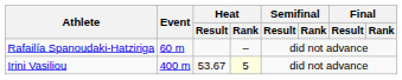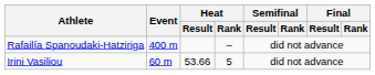Rafailía Spanoudaki-Hatziriga | Event: 60 m -> 400 m
Irini Vasiliou | Event: 400 m -> 60 m
Irini Vasiliou | Heat / Result: 53.67 -> 53.66
Irini Vasiliou | Heat / Rank: lightyellow background -> no background
